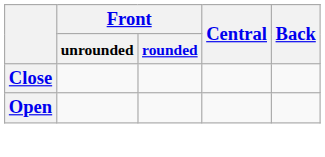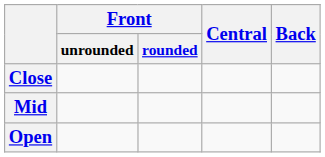+ row: Mid
